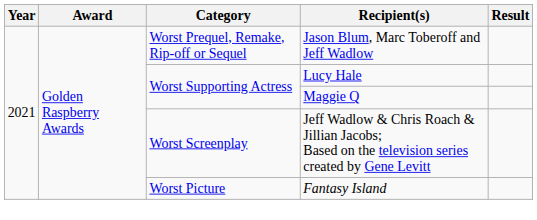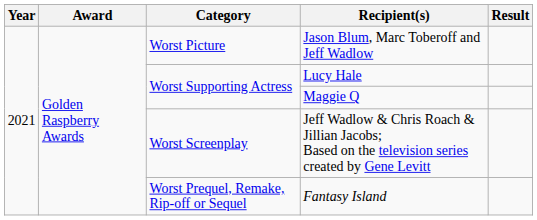Jason Blum, Marc Toberoff and Jeff Wadlow | Category: Worst Prequel, Remake, Rip-off or Sequel -> Worst Picture
Fantasy Island | Category: Worst Picture -> Worst Prequel, Remake, Rip-off or Sequel
